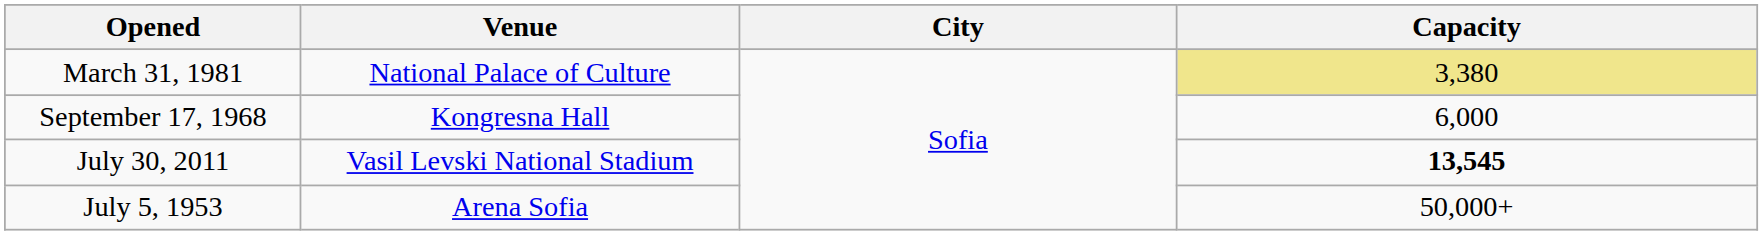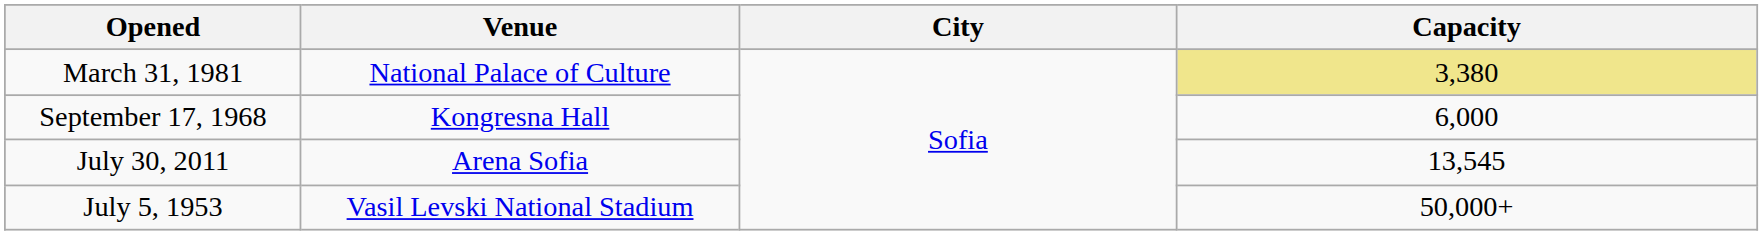July 30, 2011 | Venue: Vasil Levski National Stadium -> Arena Sofia
July 30, 2011 | Capacity: bold -> normal
July 5, 1953 | Venue: Arena Sofia -> Vasil Levski National Stadium
